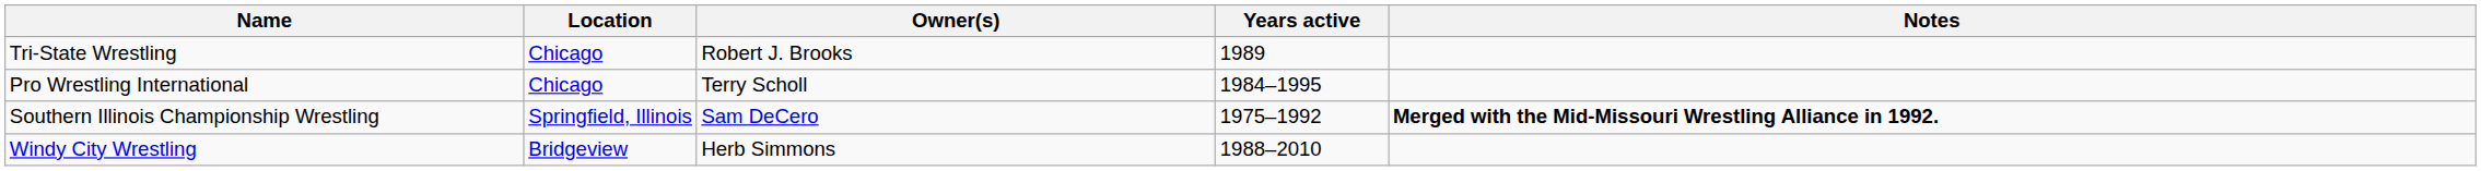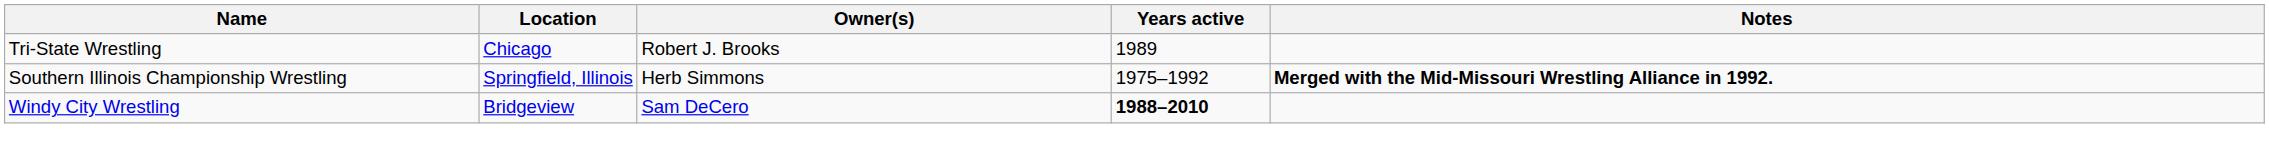- row: Pro Wrestling International | Chicago | Terry Scholl | 1984–1995
Southern Illinois Championship Wrestling | Owner(s): Sam DeCero -> Herb Simmons
Windy City Wrestling | Owner(s): Herb Simmons -> Sam DeCero
Windy City Wrestling | Years active: normal -> bold
